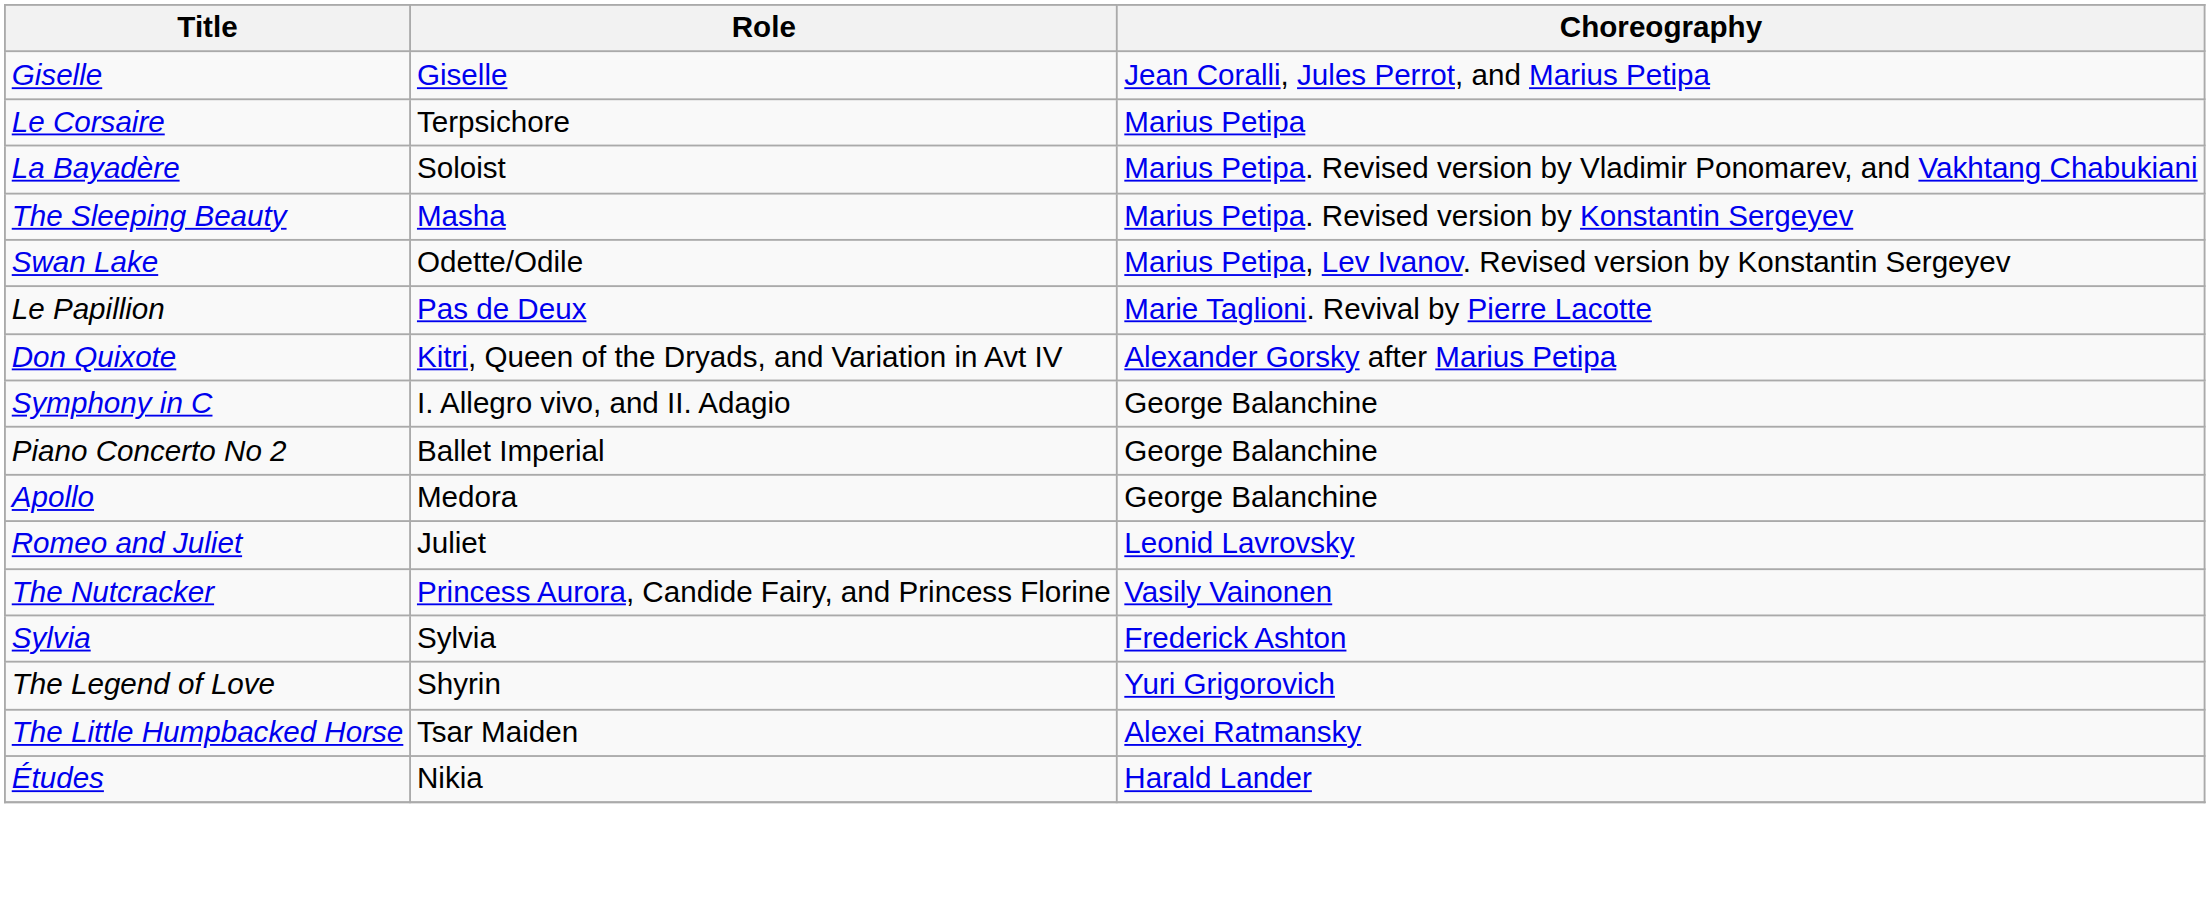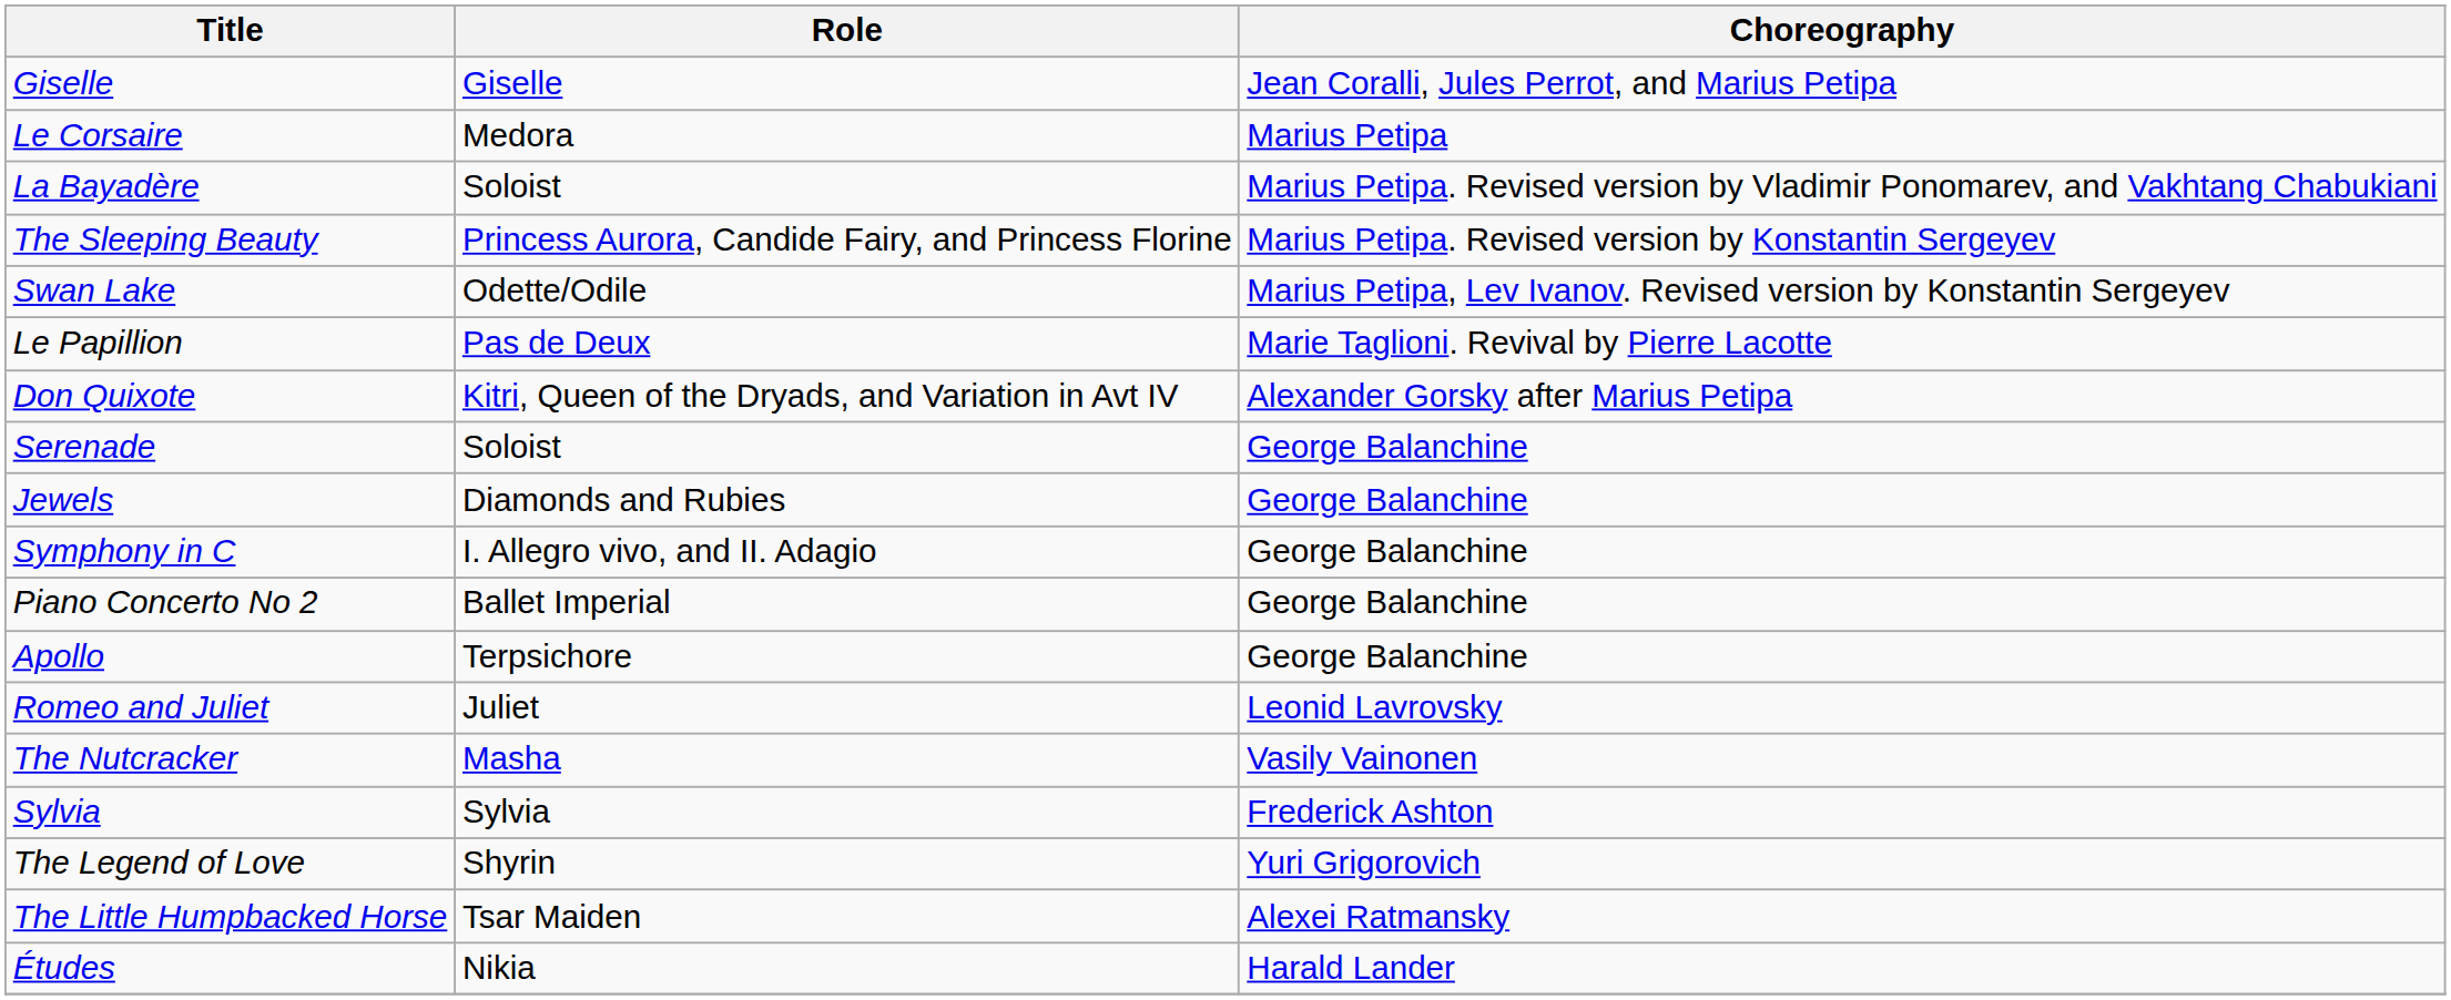Le Corsaire | Role: Terpsichore -> Medora
The Sleeping Beauty | Role: Masha -> Princess Aurora, Candide Fairy, and Princess Florine
+ row: Serenade | Soloist | George Balanchine
+ row: Jewels | Diamonds and Rubies | George Balanchine
Apollo | Role: Medora -> Terpsichore
The Nutcracker | Role: Princess Aurora, Candide Fairy, and Princess Florine -> Masha
